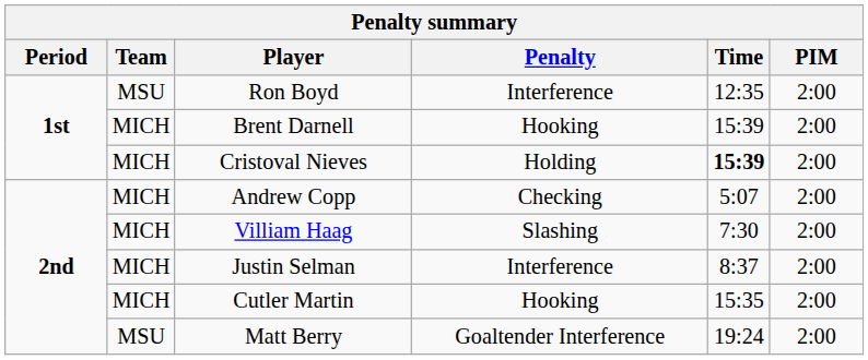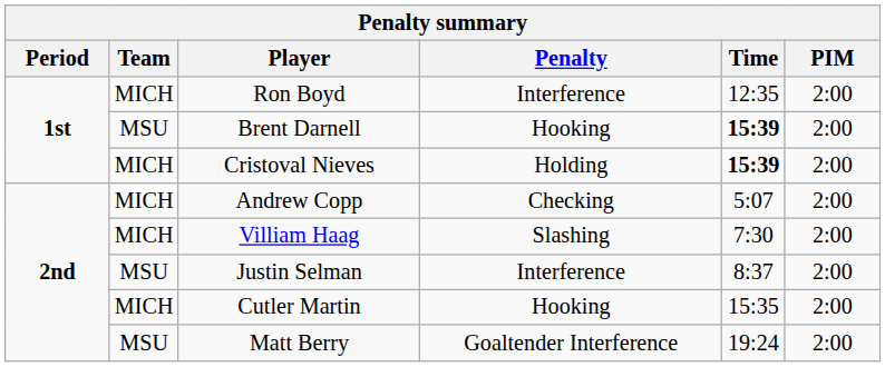Ron Boyd | Team: MSU -> MICH
Brent Darnell | Team: MICH -> MSU
Brent Darnell | Time: normal -> bold
Justin Selman | Team: MICH -> MSU
